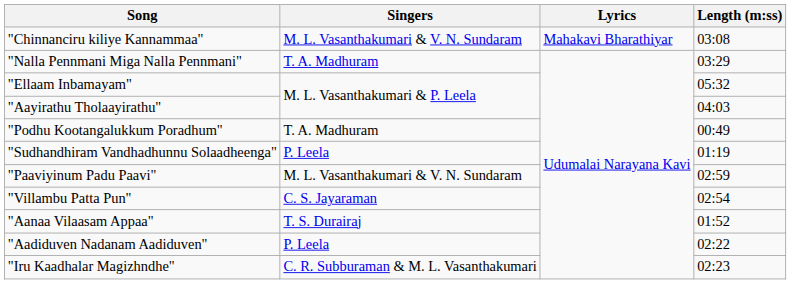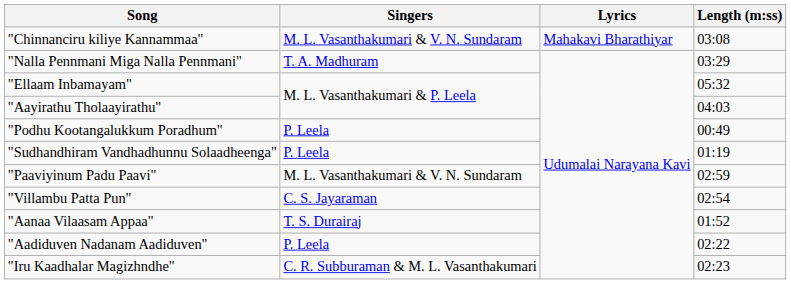"Podhu Kootangalukkum Poradhum" | Singers: T. A. Madhuram -> P. Leela
